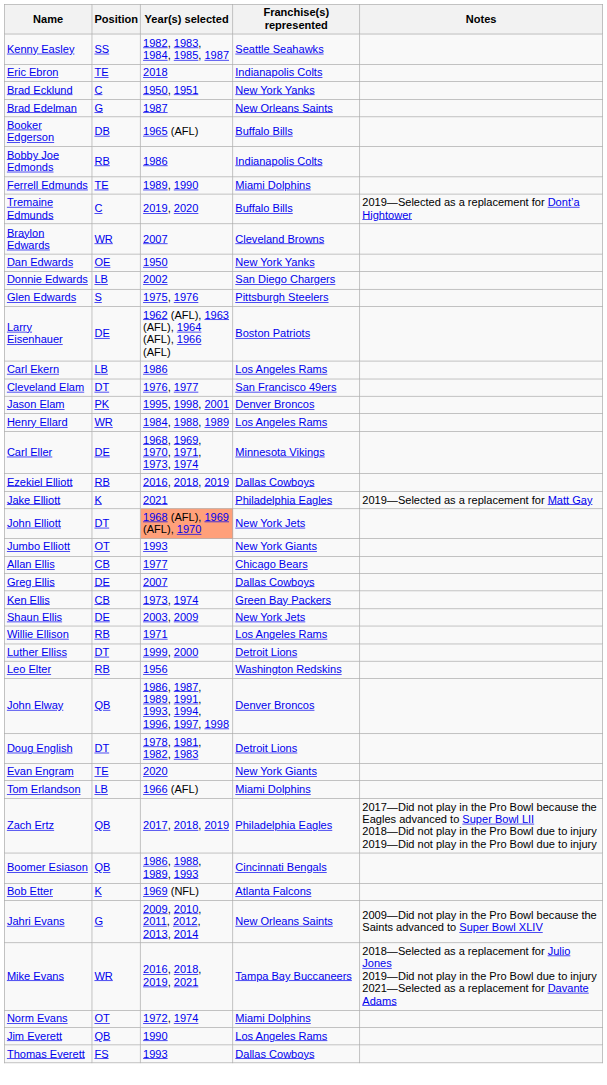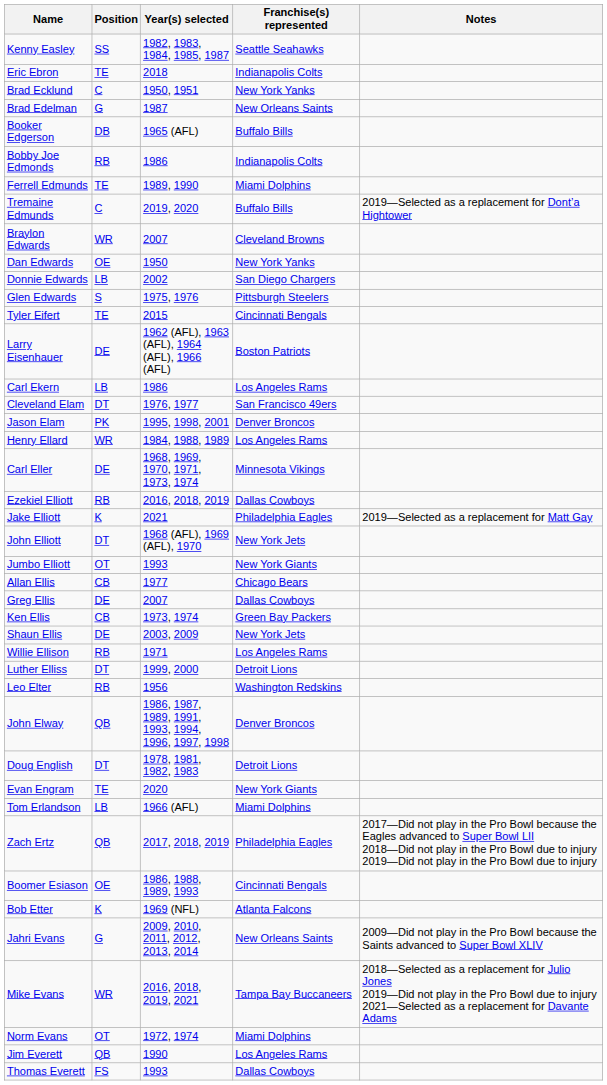+ row: Tyler Eifert | TE | 2015 | Cincinnati Bengals
John Elliott | Year(s) selected: lightsalmon background -> no background
Boomer Esiason | Position: QB -> OE
